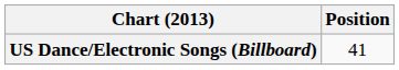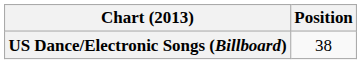US Dance/Electronic Songs (Billboard) | Position: 41 -> 38
